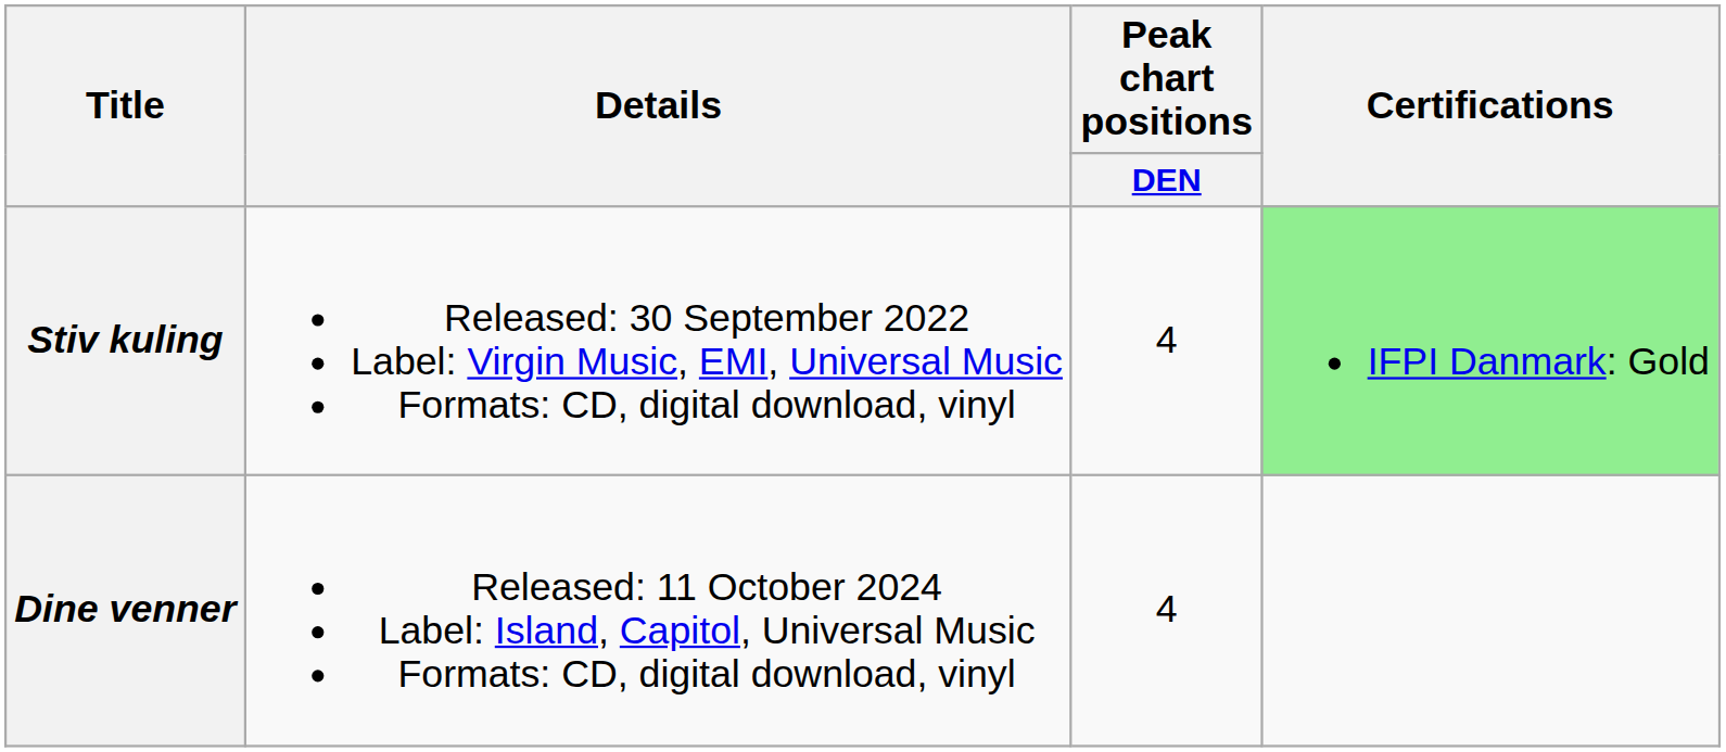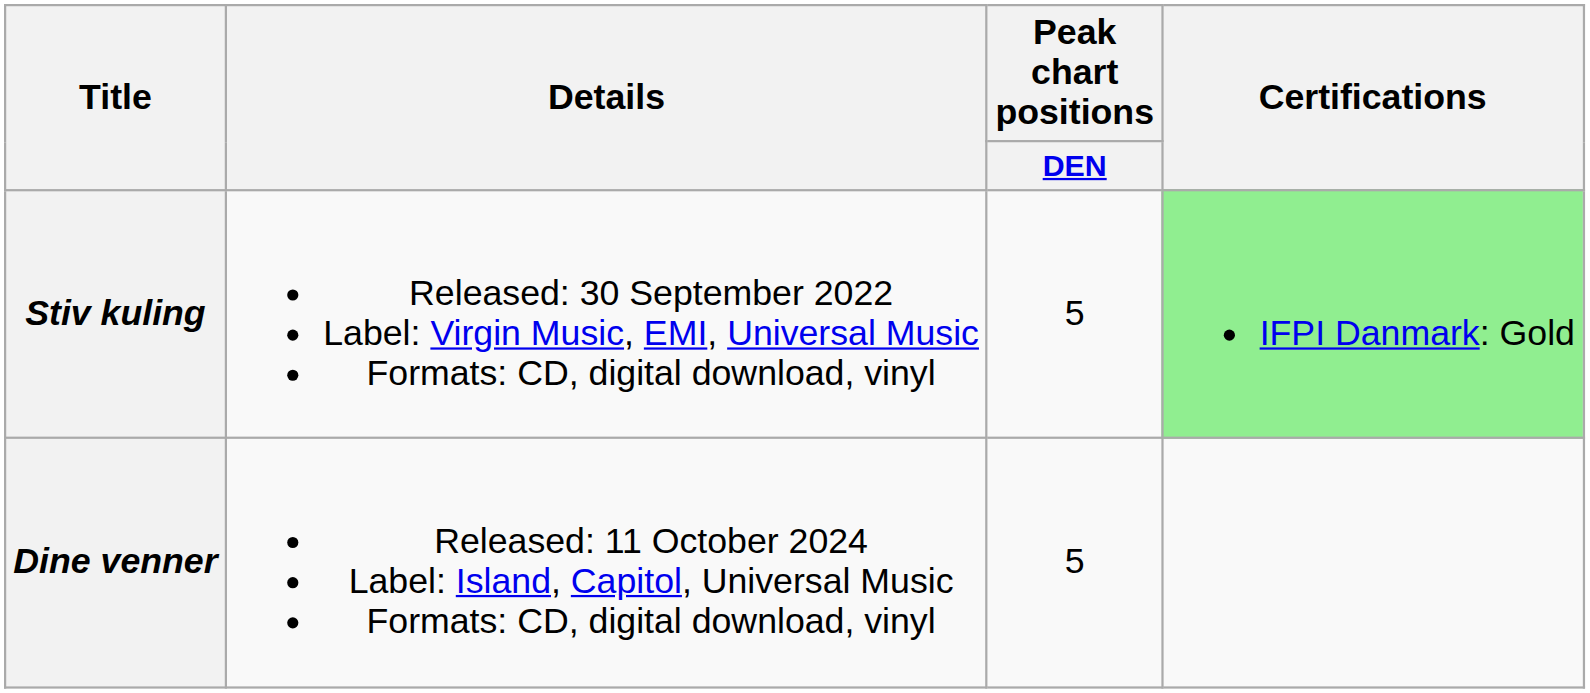Stiv kuling | Peak chart positions / DEN: 4 -> 5
Dine venner | Peak chart positions / DEN: 4 -> 5
